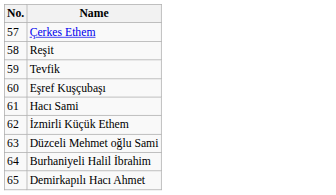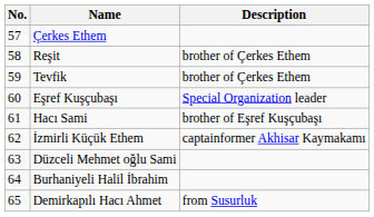+ column: Description | brother of Çerkes Ethem | brother of Çerkes Ethem | Special Organization leader | brother of Eşref Kuşçubaşı | captainformer Akhisar Kaymakamı | from Susurluk
